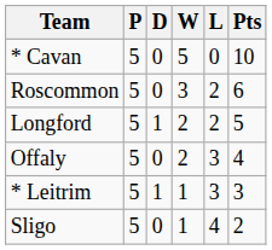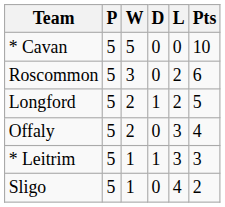columns swapped: W <-> D
